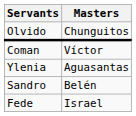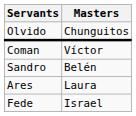- row: Ylenia | Aguasantas
+ row: Ares | Laura
